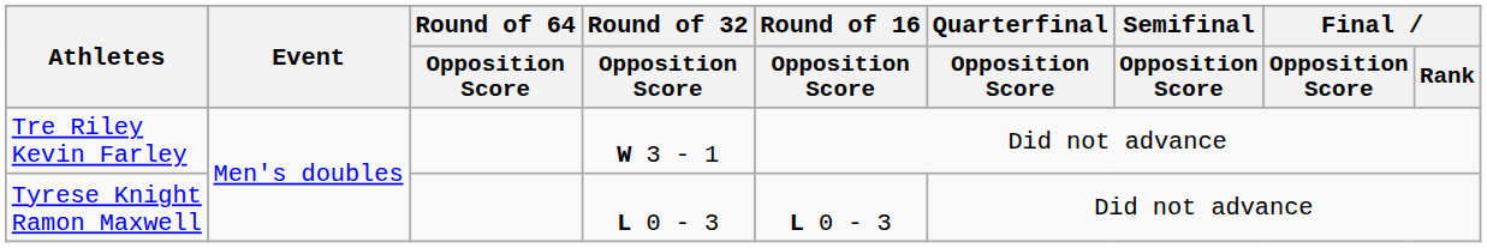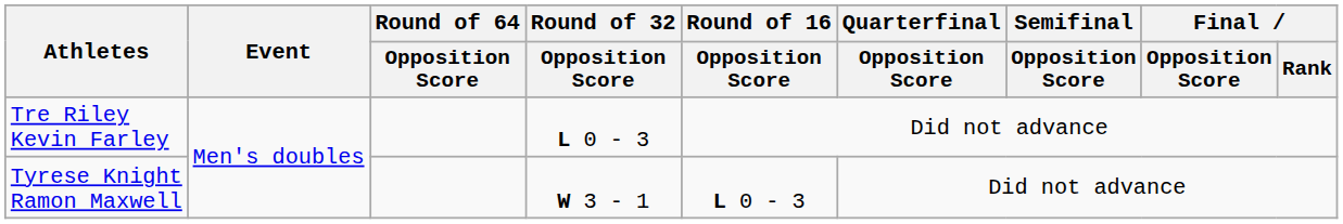Tre Riley Kevin Farley | Round of 32 / Opposition Score: W 3 - 1 -> L 0 - 3
Tyrese Knight Ramon Maxwell | Round of 32 / Opposition Score: L 0 - 3 -> W 3 - 1
